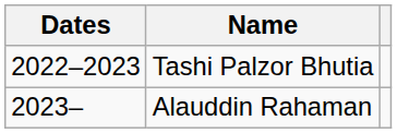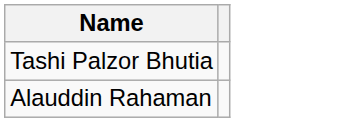- column: Dates | 2022–2023 | 2023–
